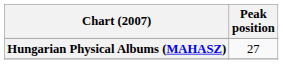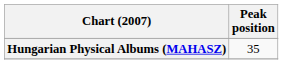Hungarian Physical Albums (MAHASZ) | Peak position: 27 -> 35
